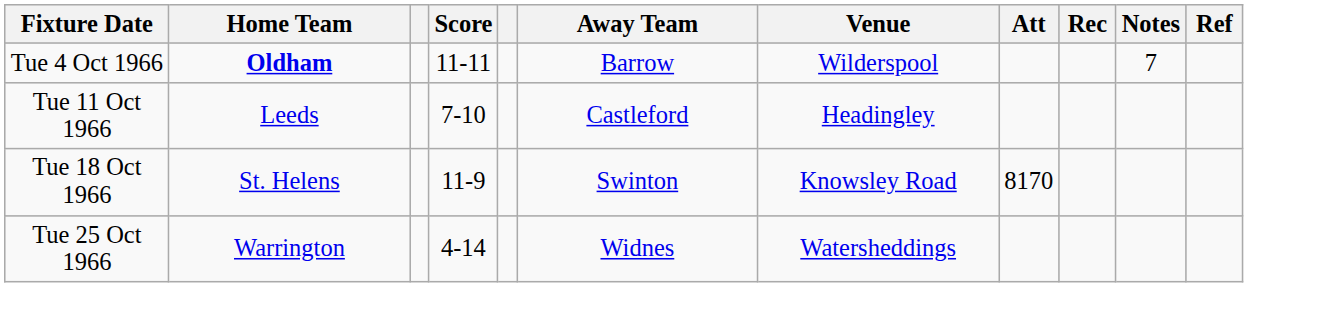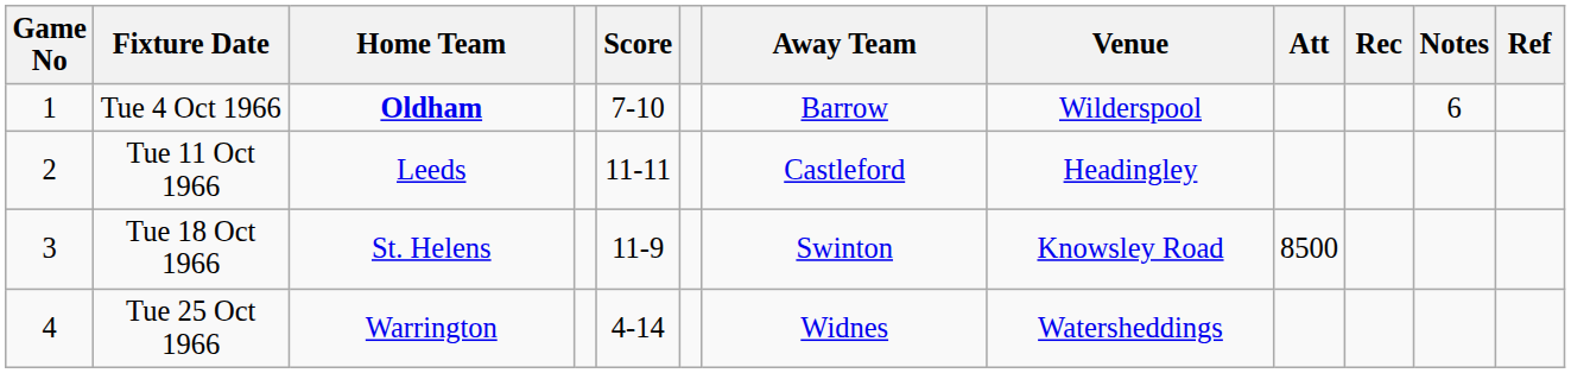+ column: Game No | 1 | 2 | 3 | 4
Tue 4 Oct 1966 | Score: 11-11 -> 7-10
Tue 4 Oct 1966 | Notes: 7 -> 6
Tue 11 Oct 1966 | Score: 7-10 -> 11-11
Tue 18 Oct 1966 | Att: 8170 -> 8500
